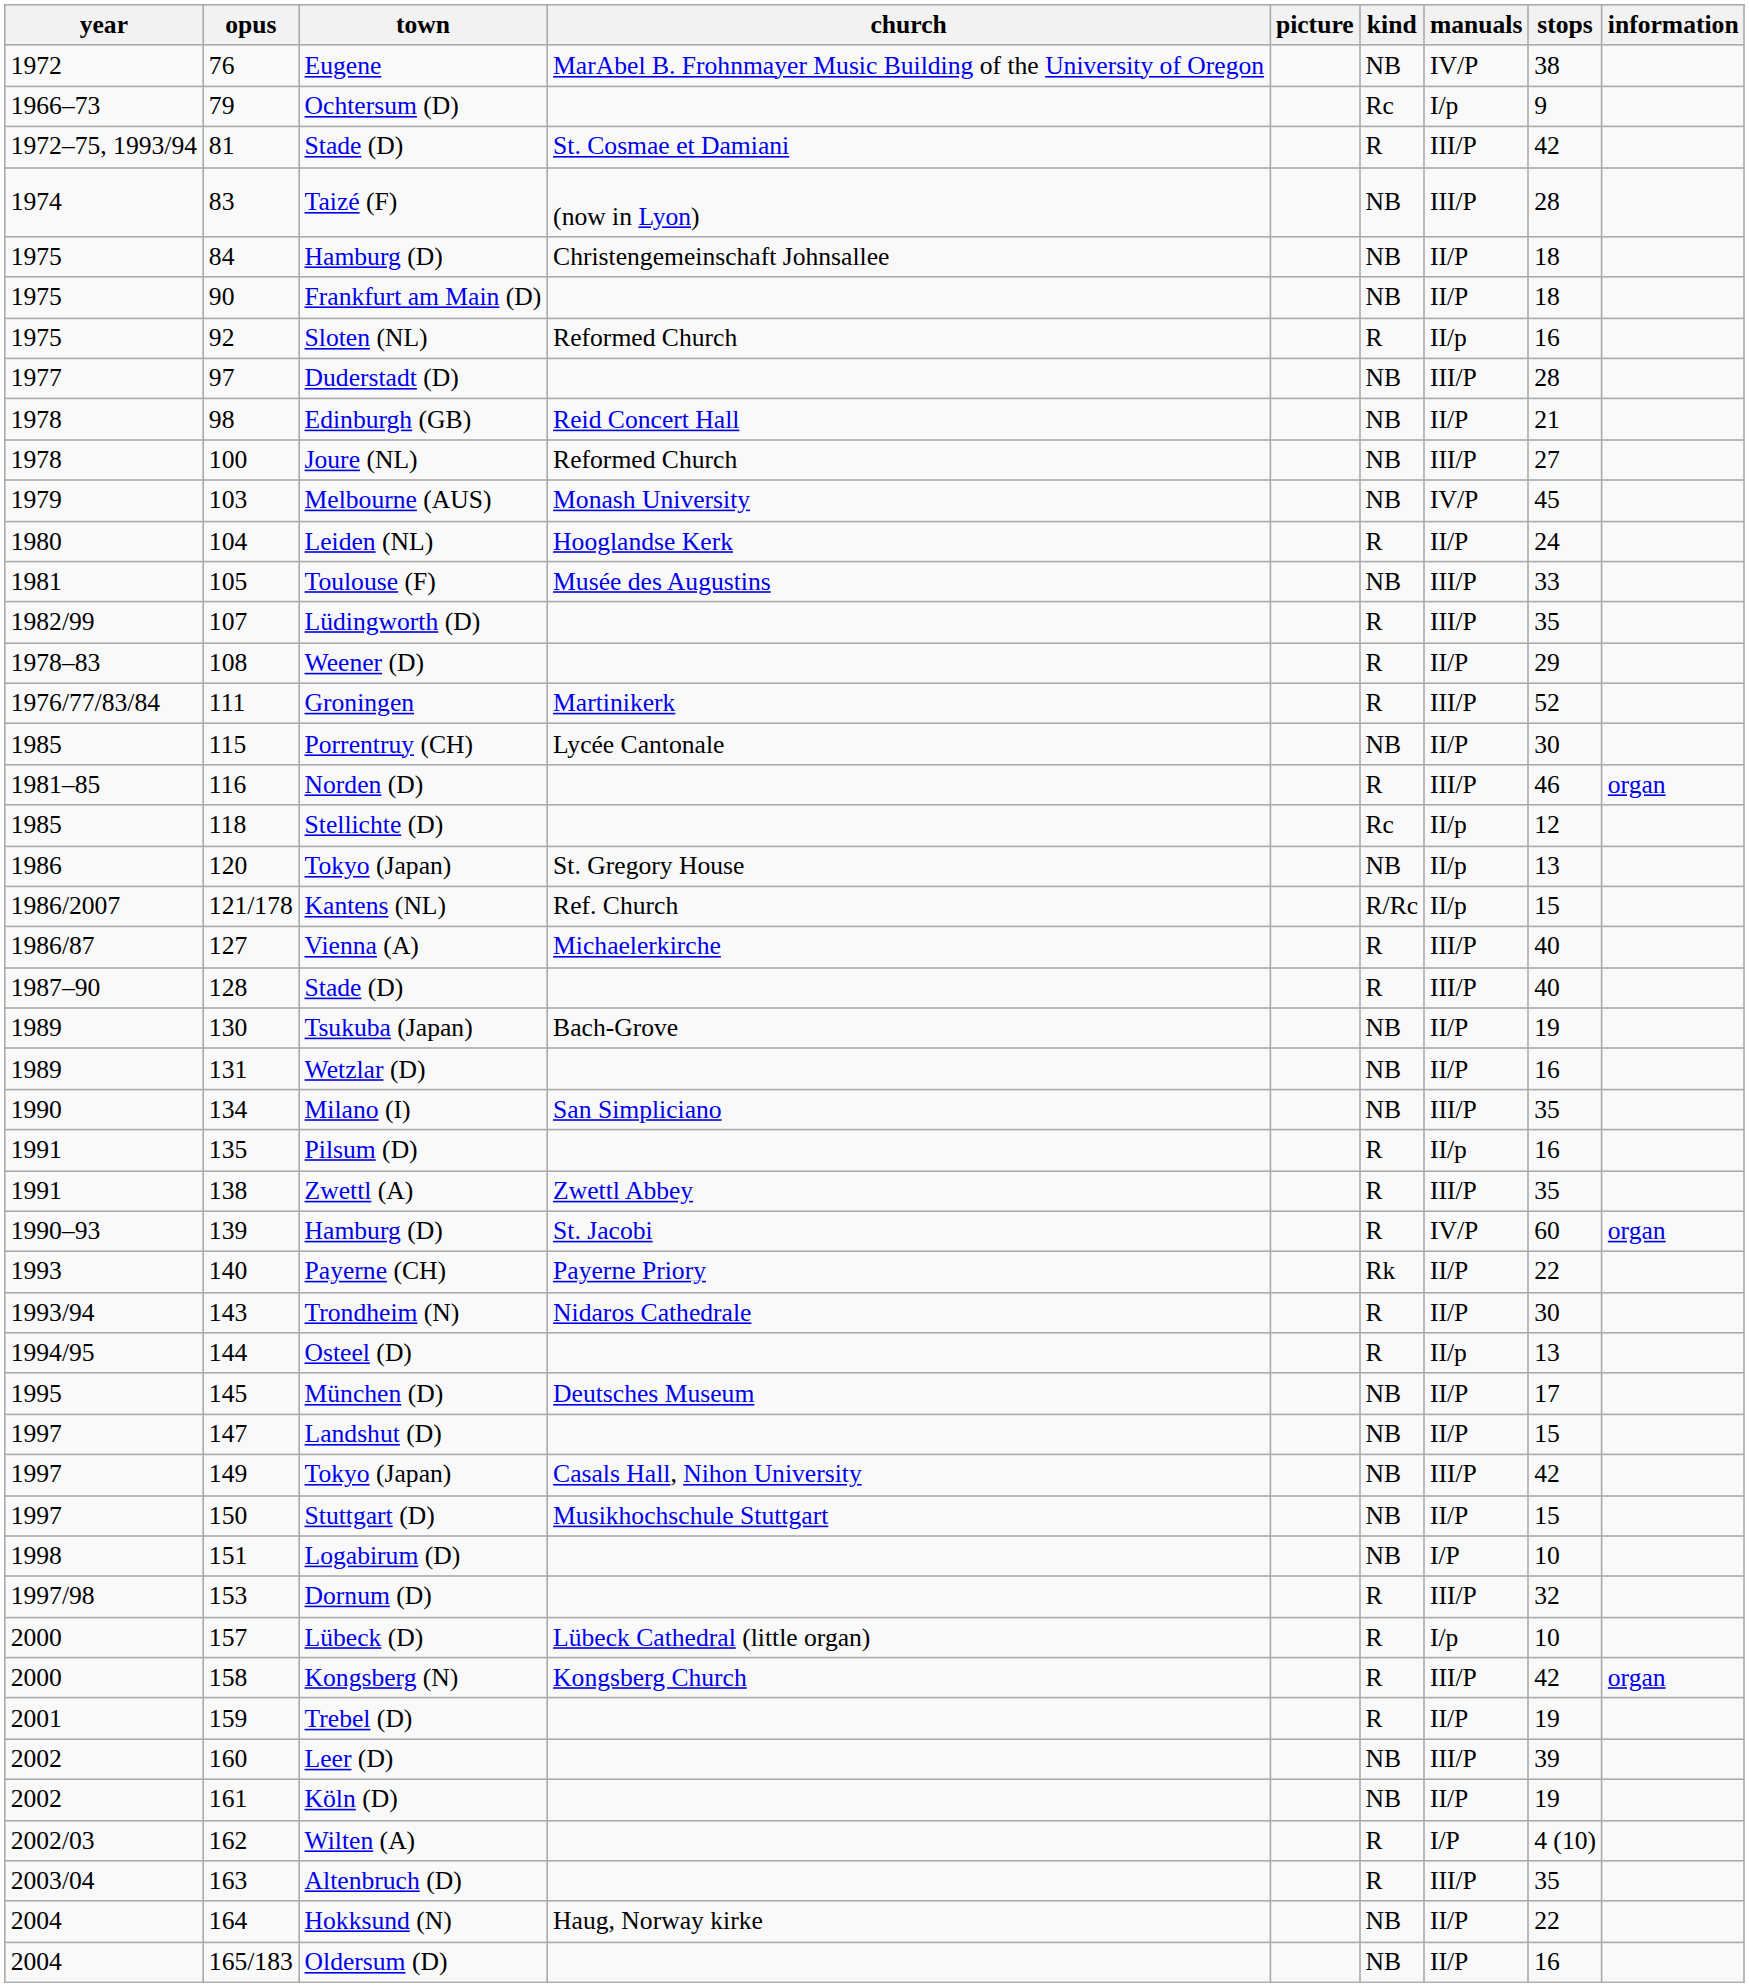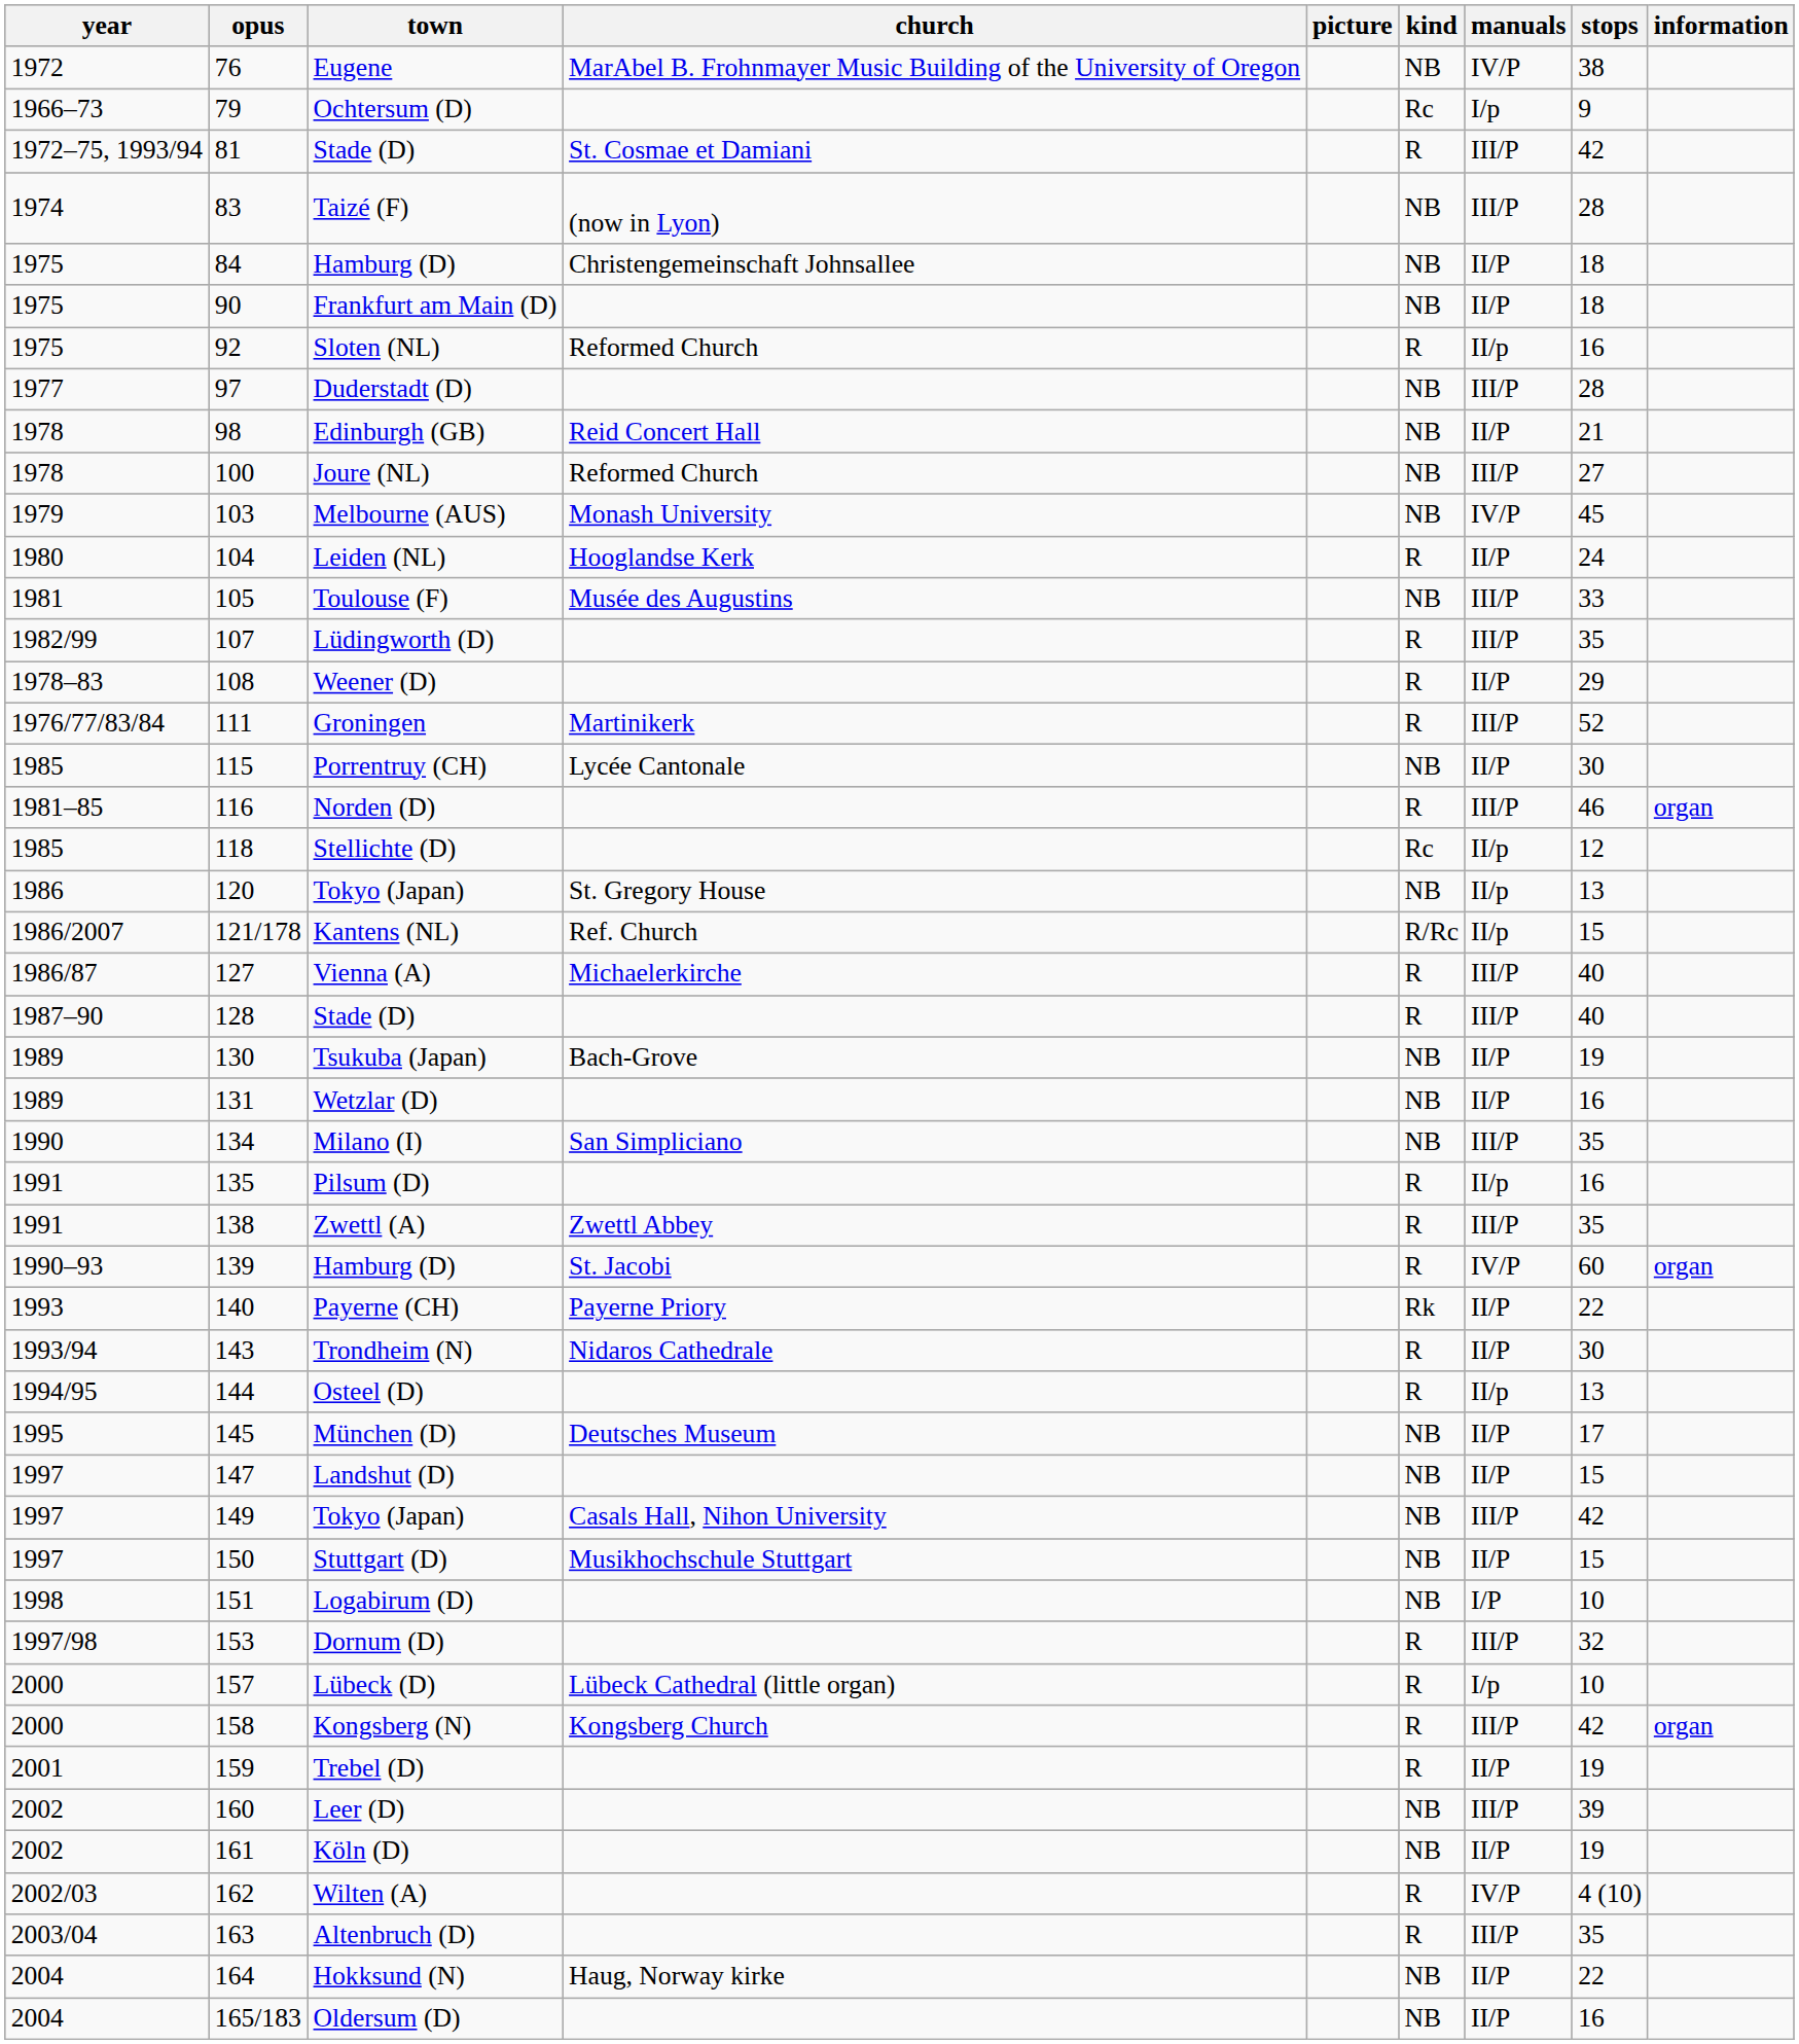Wilten (A) | manuals: I/P -> IV/P
